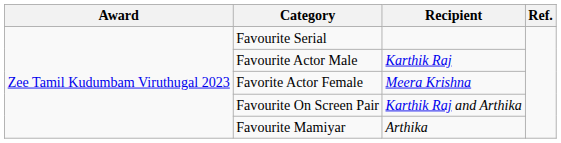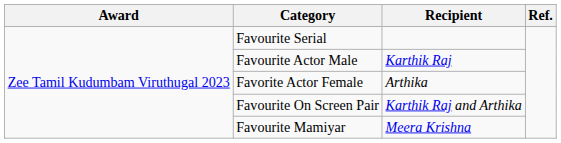Favorite Actor Female | Recipient: Meera Krishna -> Arthika
Favourite Mamiyar | Recipient: Arthika -> Meera Krishna
